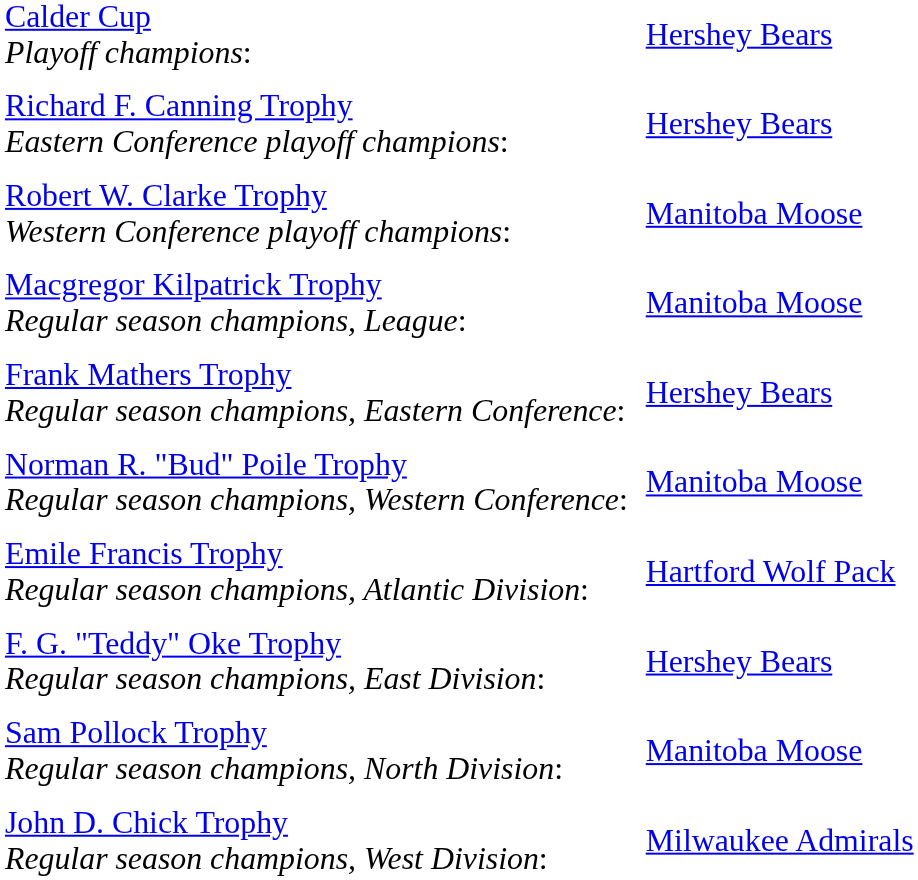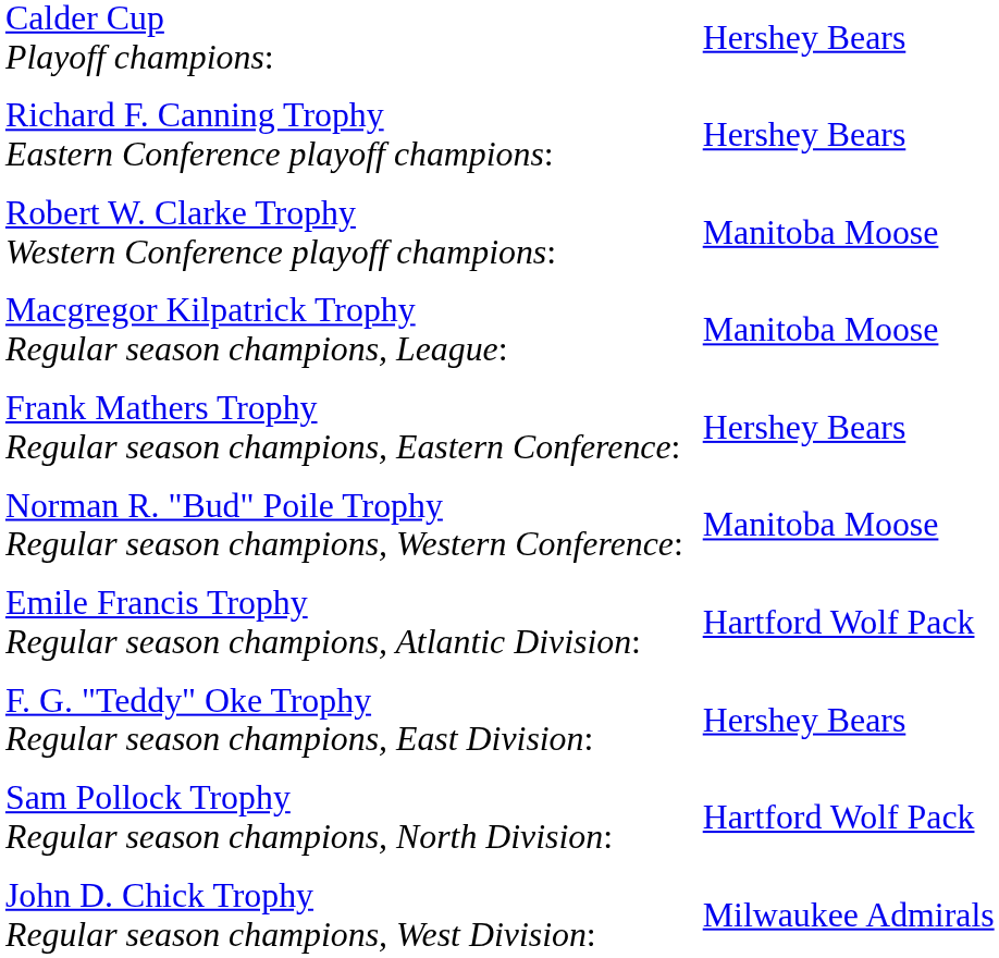Sam Pollock Trophy Regular season champions, North Division: | column 2: Manitoba Moose -> Hartford Wolf Pack
